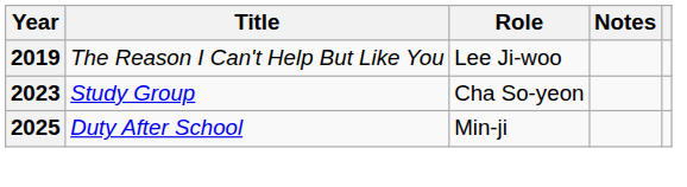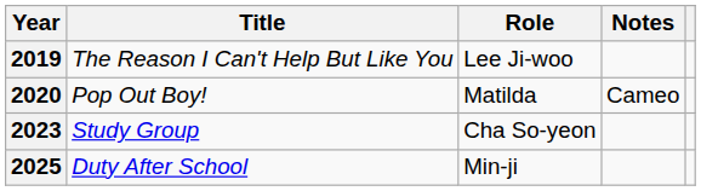+ row: 2020 | Pop Out Boy! | Matilda | Cameo
